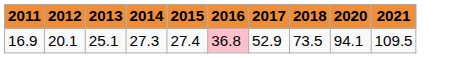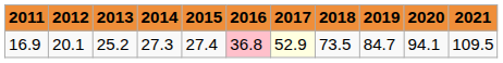+ column: 2019 | 84.7
16.9 | 2013: 25.1 -> 25.2
16.9 | 2017: no background -> lightyellow background
